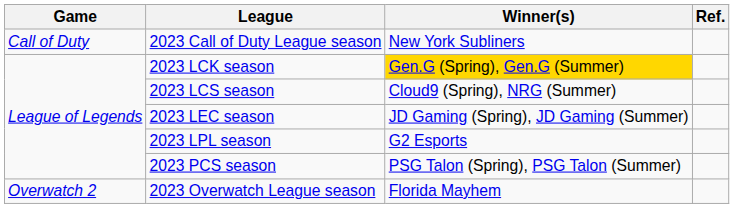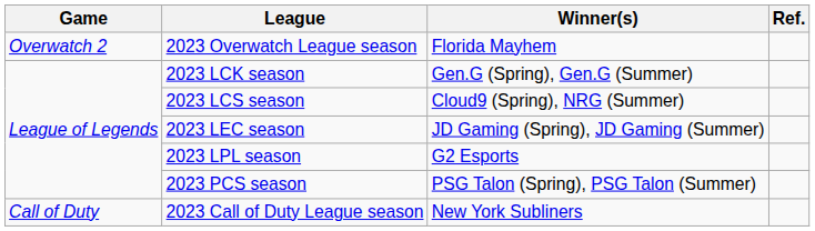rows swapped: 2023 Call of Duty League season <-> 2023 Overwatch League season
2023 LCK season | Winner(s): gold background -> no background
